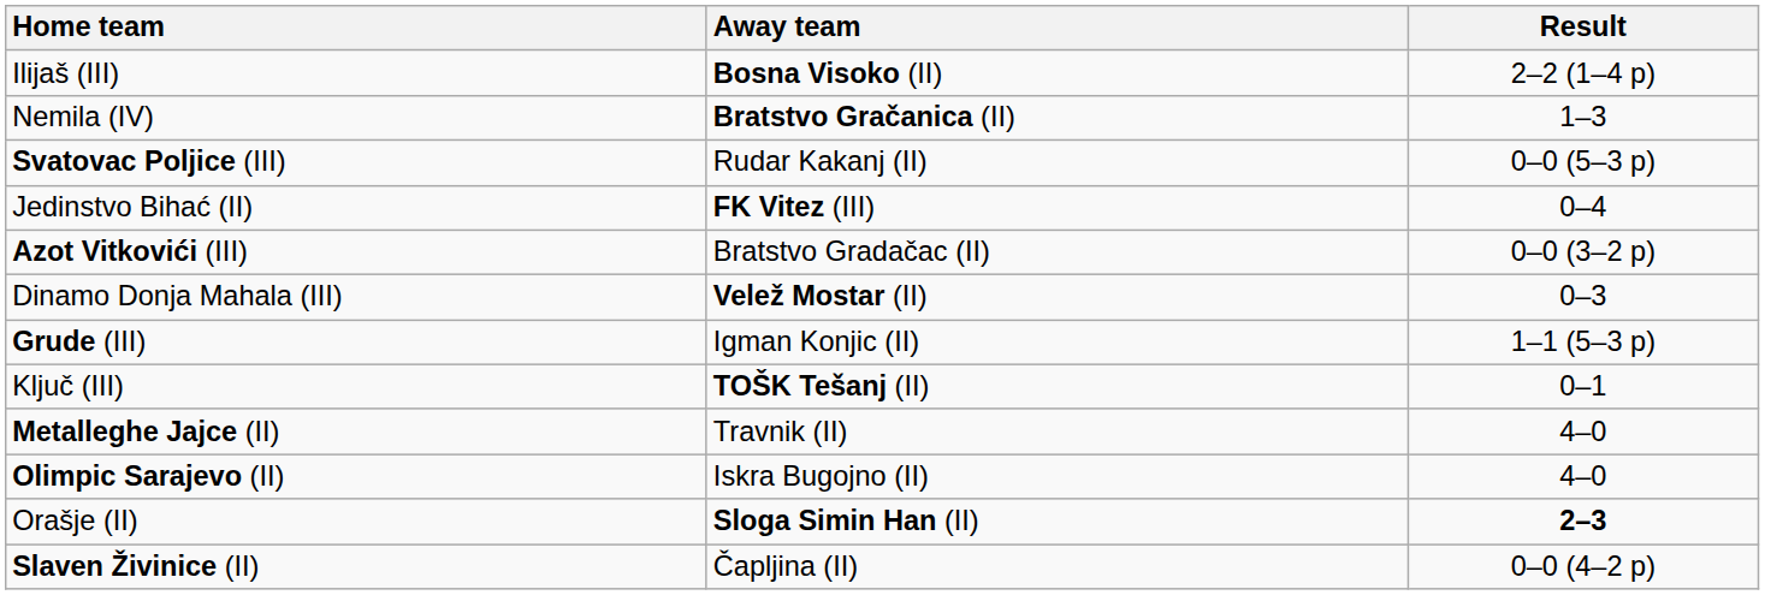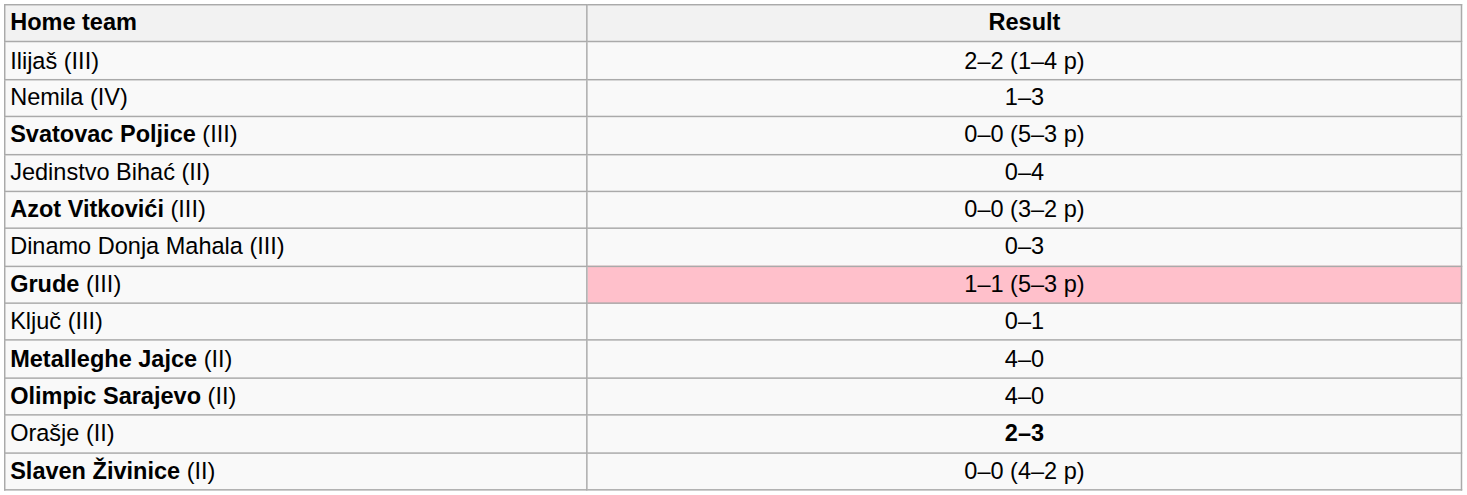- column: Away team | Bosna Visoko (II) | Bratstvo Gračanica (II) | Rudar Kakanj (II) | FK Vitez (III) | Bratstvo Gradačac (II) | Velež Mostar (II) | Igman Konjic (II) | TOŠK Tešanj (II) | Travnik (II) | Iskra Bugojno (II) | Sloga Simin Han (II) | Čapljina (II)
Grude (III) | Result: no background -> pink background
